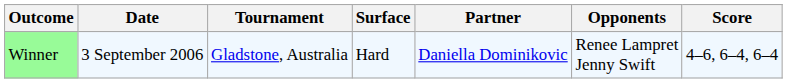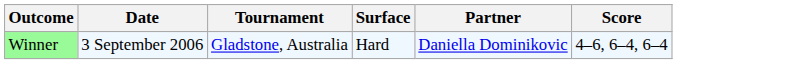- column: Opponents | Renee Lampret Jenny Swift
